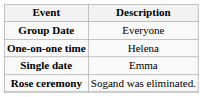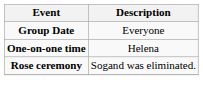- row: Single date | Emma
